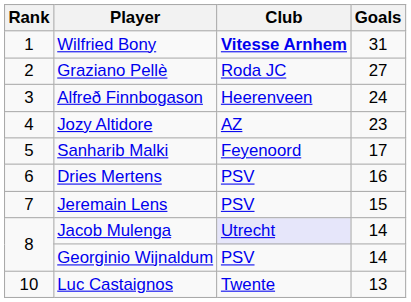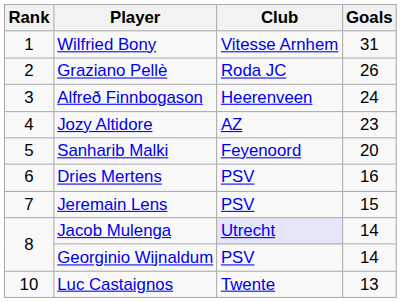Wilfried Bony | Club: bold -> normal
Graziano Pellè | Goals: 27 -> 26
Sanharib Malki | Goals: 17 -> 20
